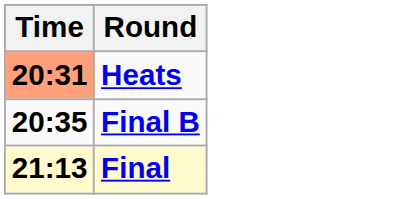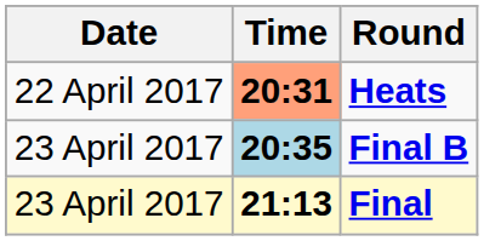+ column: Date | 22 April 2017 | 23 April 2017 | 23 April 2017
Final B | Time: no background -> lightblue background
